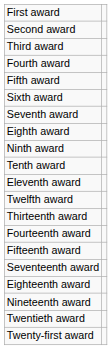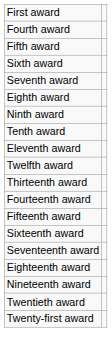- row: Second award
- row: Third award
+ row: Sixteenth award
